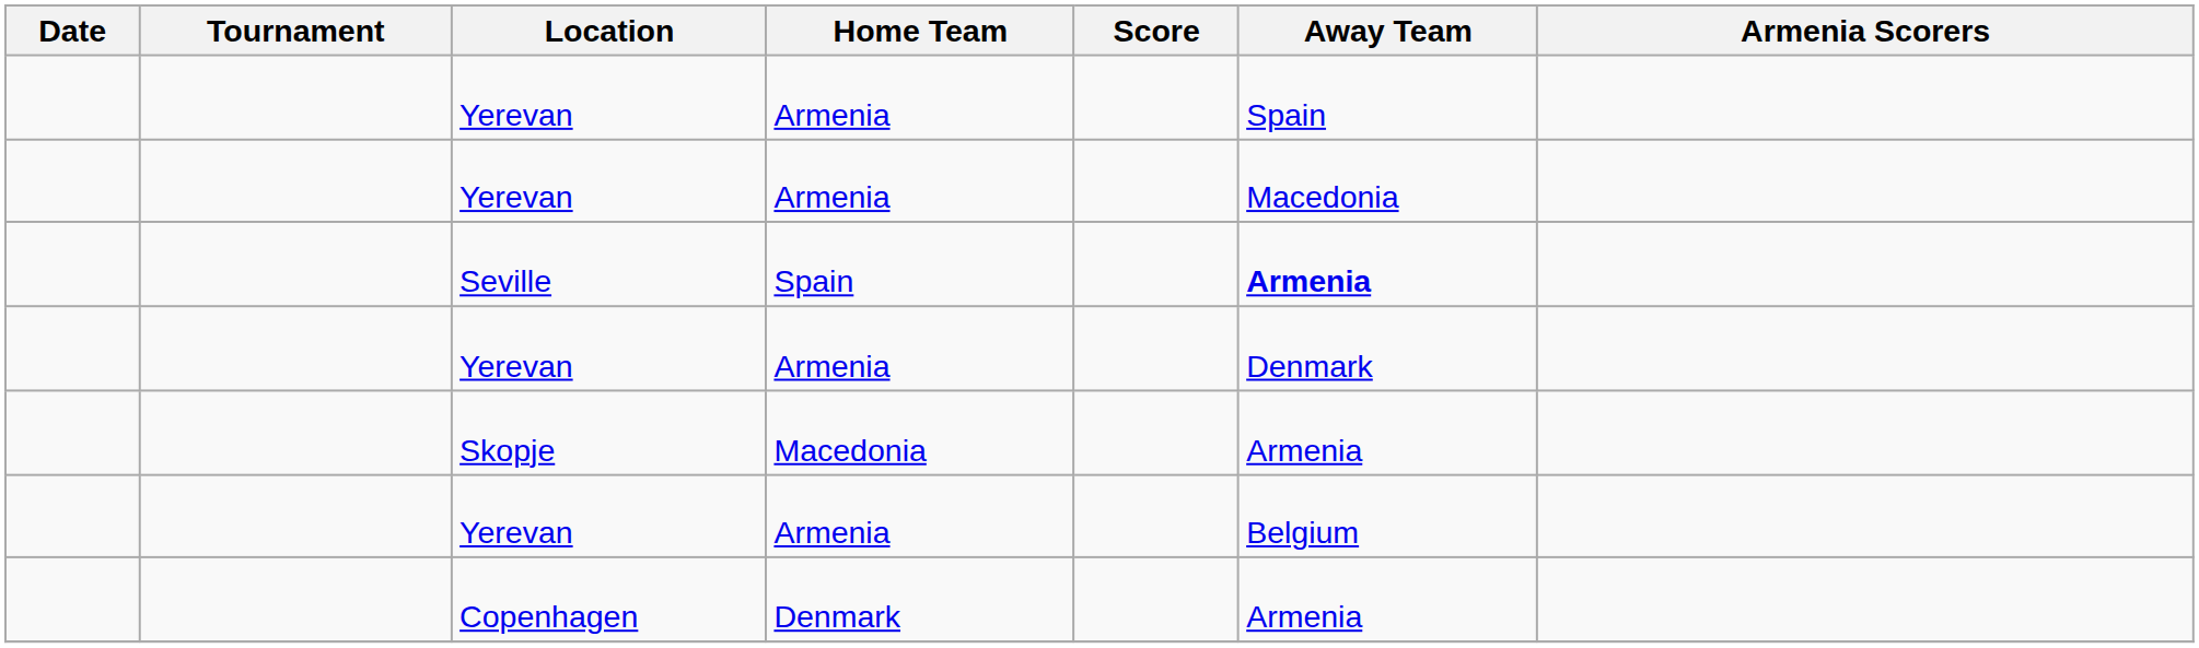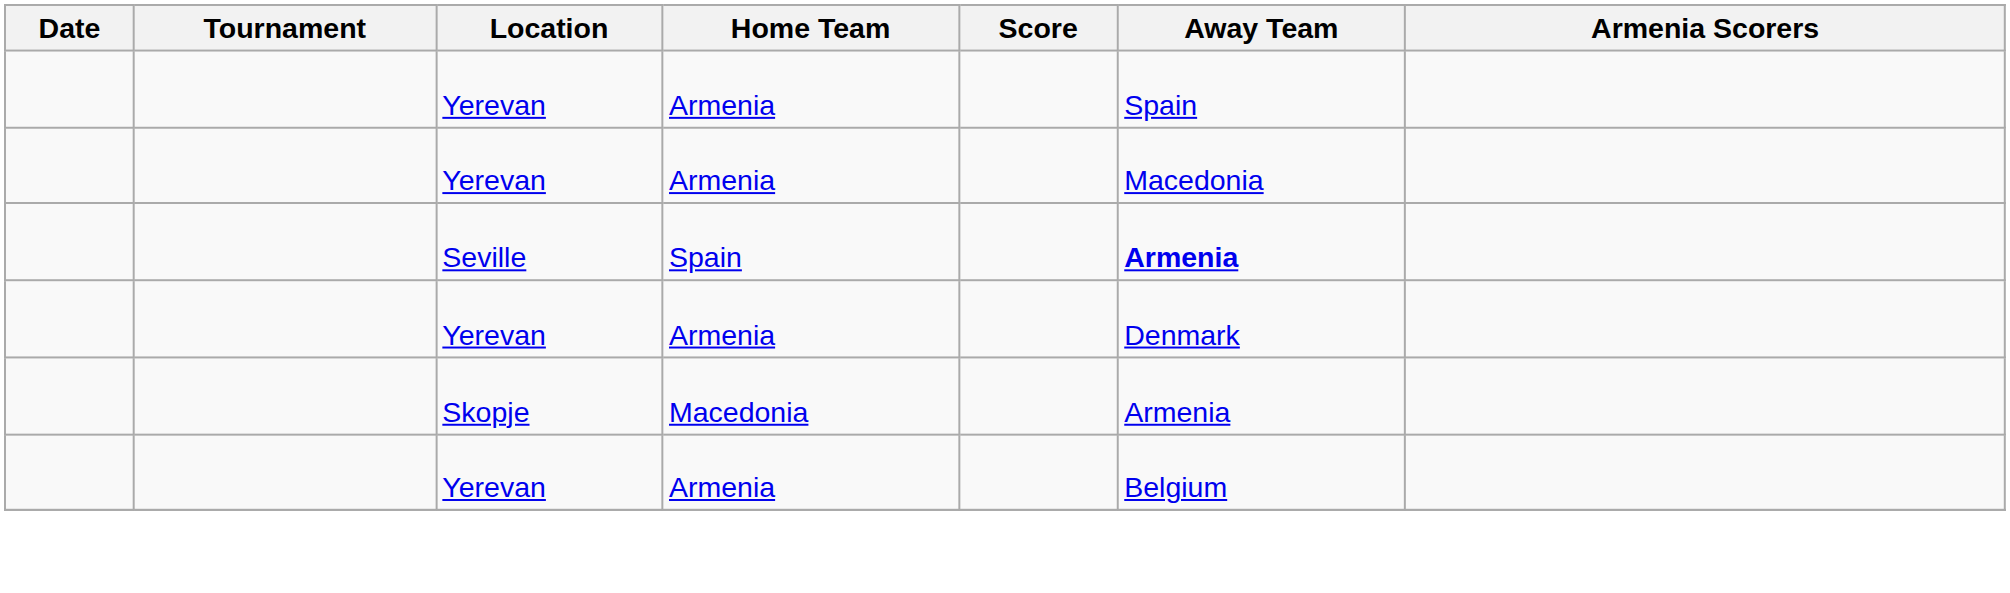- row: Copenhagen | Denmark | Armenia
